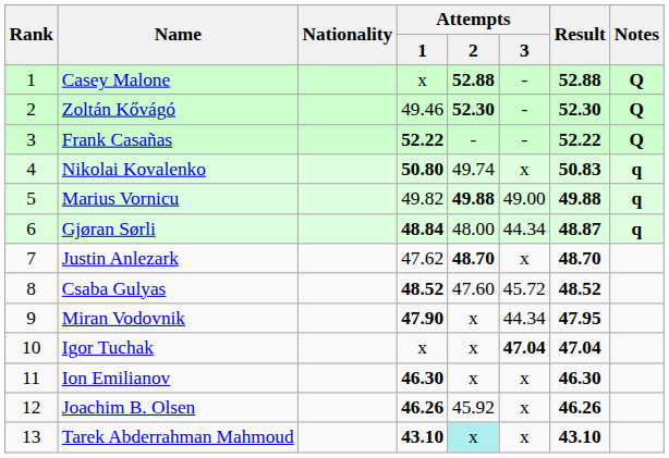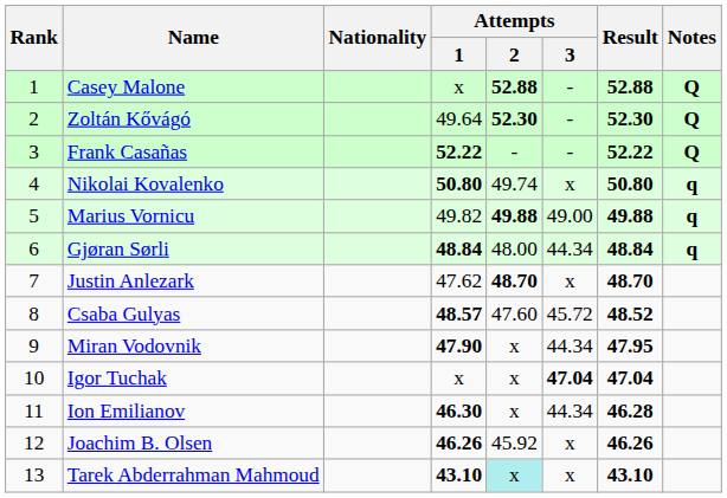Zoltán Kővágó | Attempts / 1: 49.46 -> 49.64
Nikolai Kovalenko | Result: 50.83 -> 50.80
Gjøran Sørli | Result: 48.87 -> 48.84
Csaba Gulyas | Attempts / 1: 48.52 -> 48.57
Ion Emilianov | Attempts / 3: x -> 44.34
Ion Emilianov | Result: 46.30 -> 46.28
